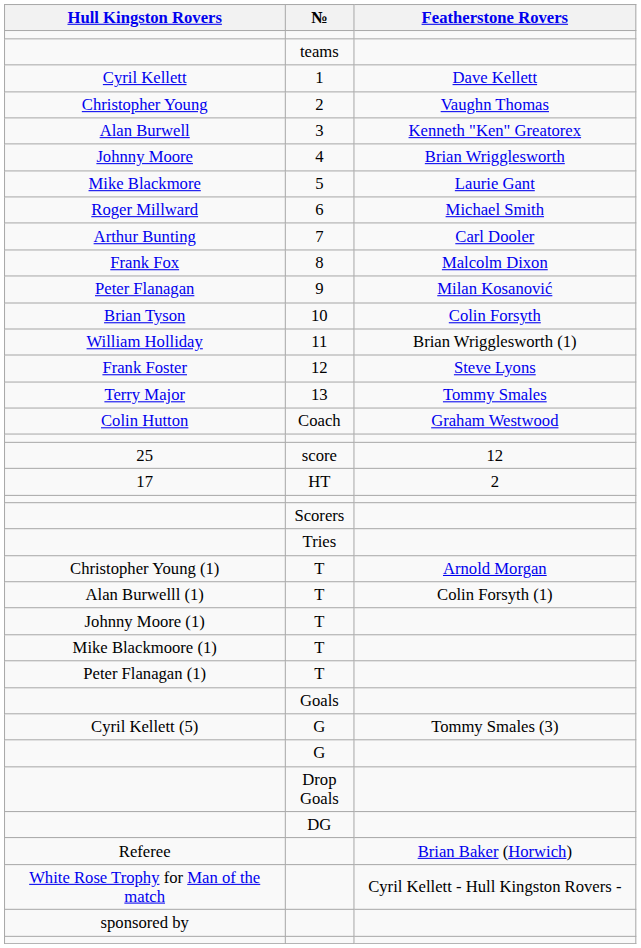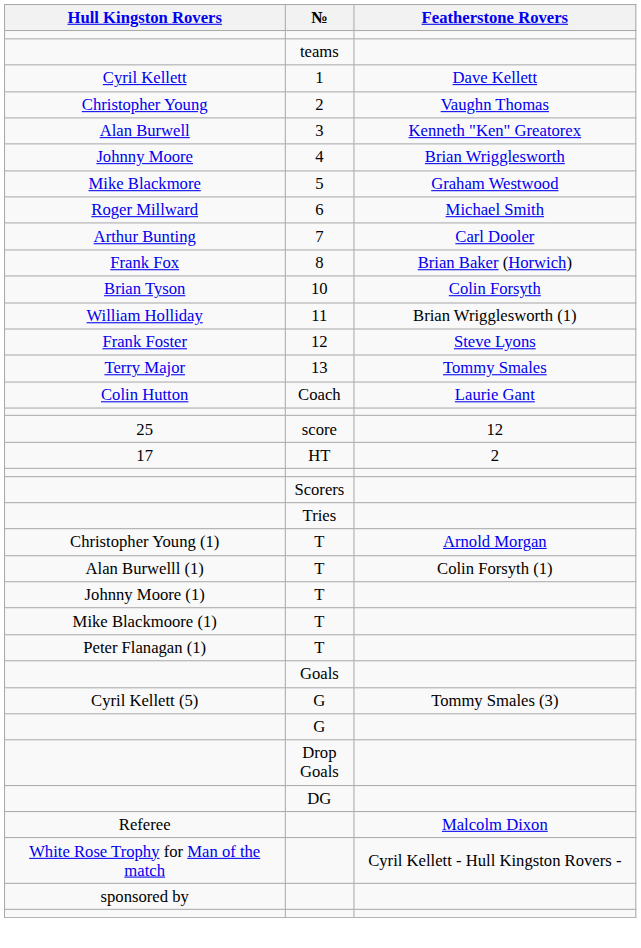Mike Blackmore | Featherstone Rovers: Laurie Gant -> Graham Westwood
Frank Fox | Featherstone Rovers: Malcolm Dixon -> Brian Baker (Horwich)
- row: Peter Flanagan | 9 | Milan Kosanović
Colin Hutton | Featherstone Rovers: Graham Westwood -> Laurie Gant
Referee | Featherstone Rovers: Brian Baker (Horwich) -> Malcolm Dixon
